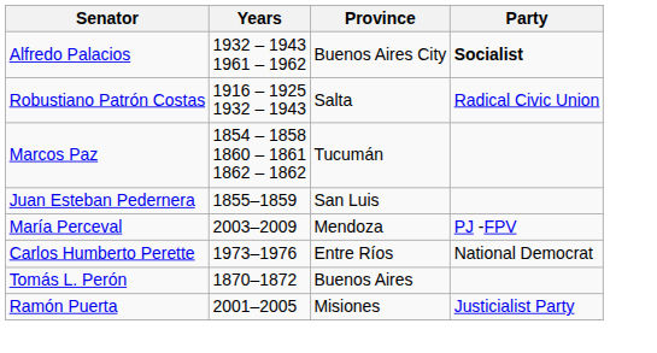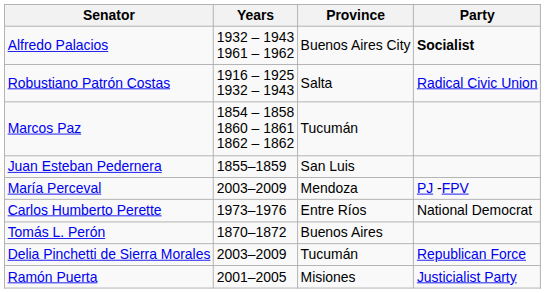+ row: Delia Pinchetti de Sierra Morales | 2003–2009 | Tucumán | Republican Force
